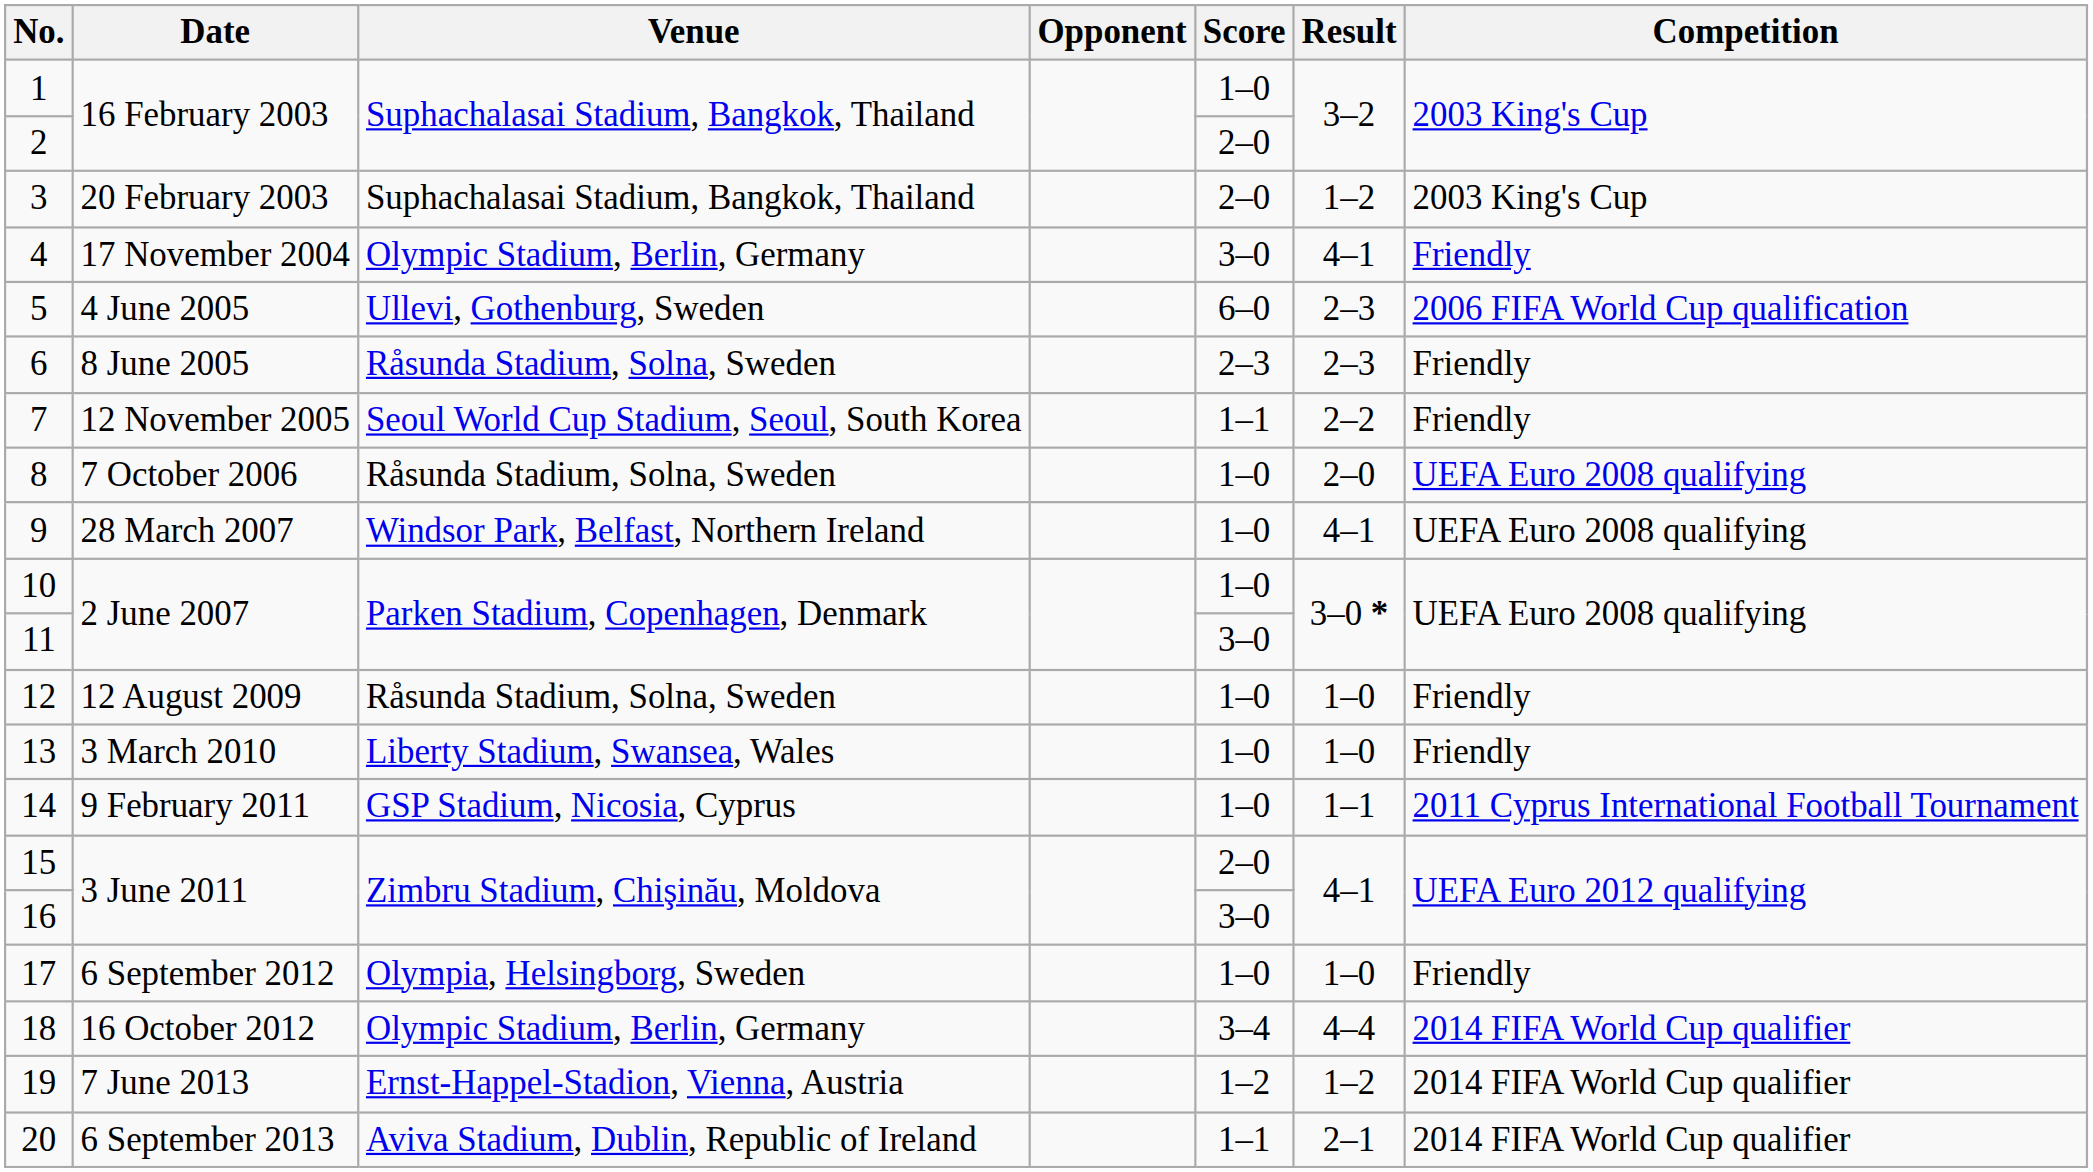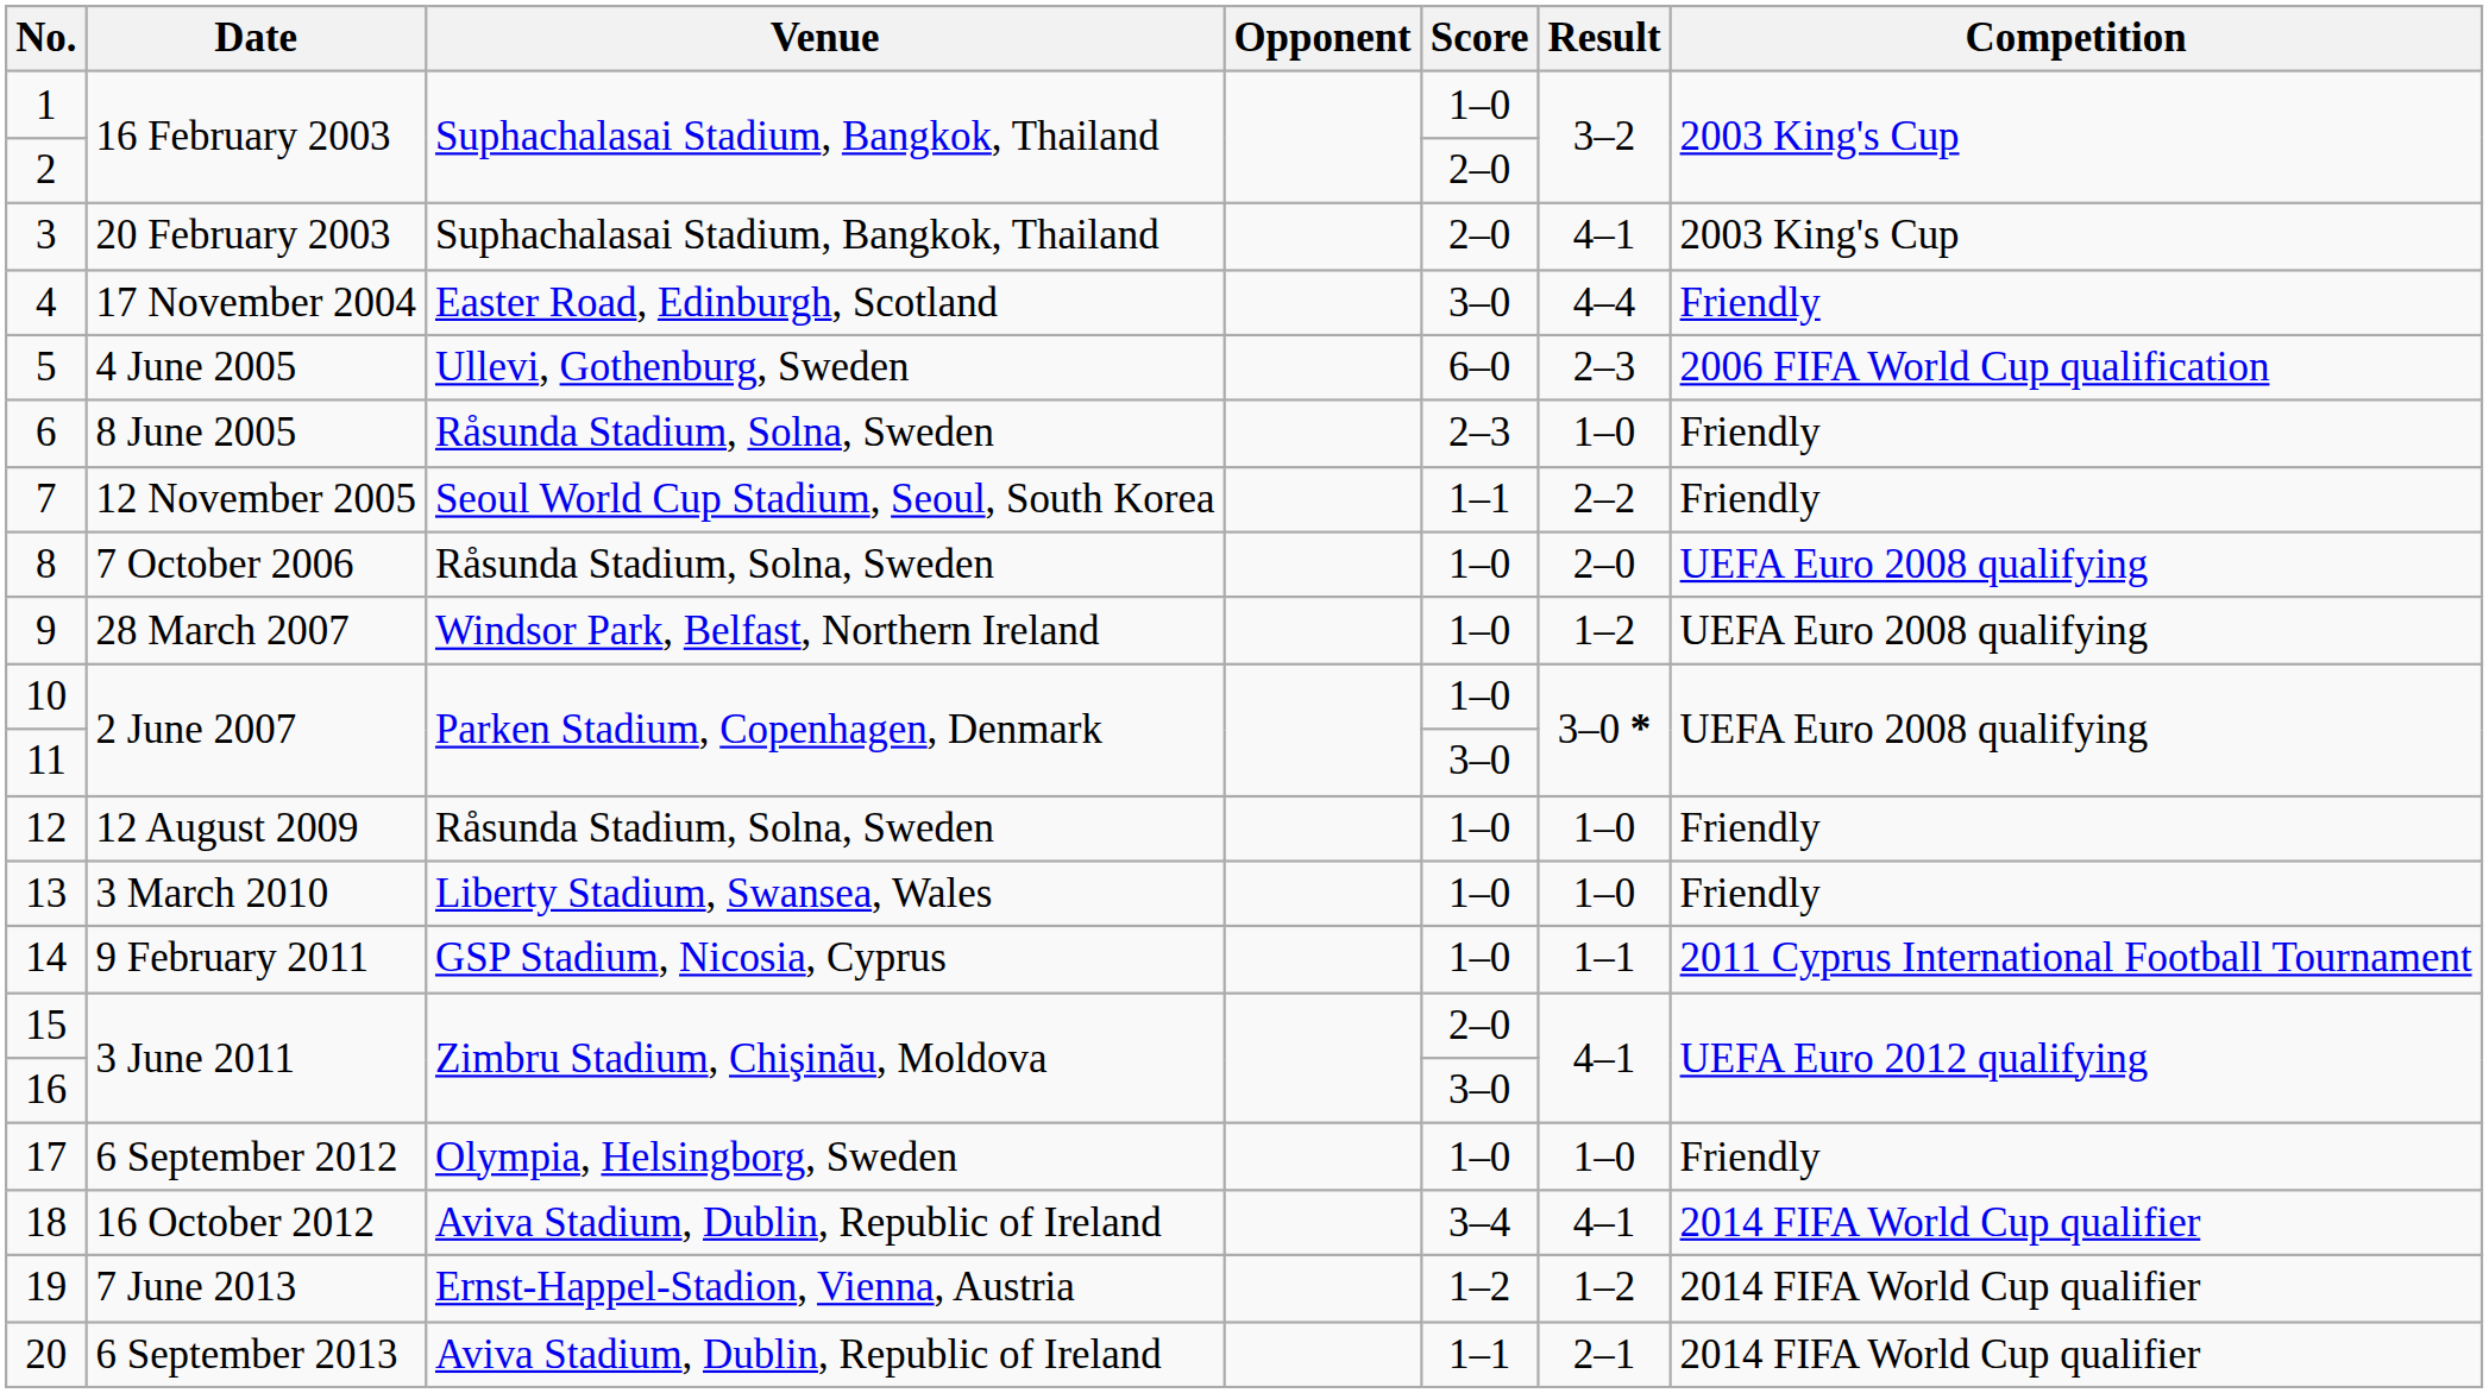3 | Result: 1–2 -> 4–1
4 | Venue: Olympic Stadium, Berlin, Germany -> Easter Road, Edinburgh, Scotland
4 | Result: 4–1 -> 4–4
6 | Result: 2–3 -> 1–0
9 | Result: 4–1 -> 1–2
18 | Venue: Olympic Stadium, Berlin, Germany -> Aviva Stadium, Dublin, Republic of Ireland
18 | Result: 4–4 -> 4–1
